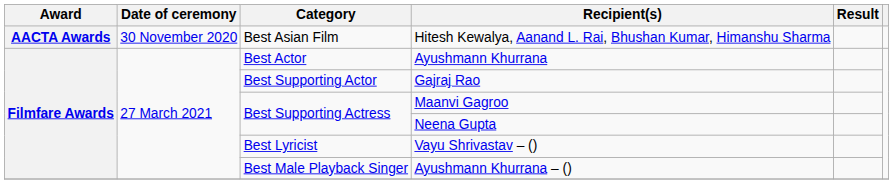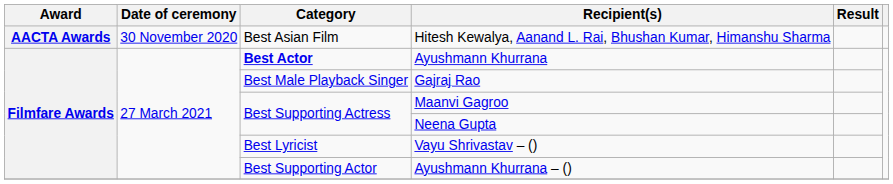Ayushmann Khurrana | Category: normal -> bold
Gajraj Rao | Category: Best Supporting Actor -> Best Male Playback Singer
Ayushmann Khurrana – () | Category: Best Male Playback Singer -> Best Supporting Actor
